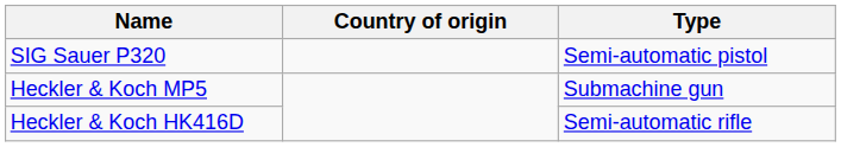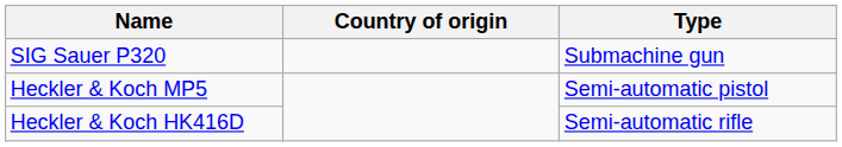SIG Sauer P320 | Type: Semi-automatic pistol -> Submachine gun
Heckler & Koch MP5 | Type: Submachine gun -> Semi-automatic pistol
